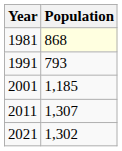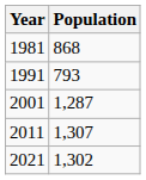1981 | Population: lightyellow background -> no background
2001 | Population: 1,185 -> 1,287
